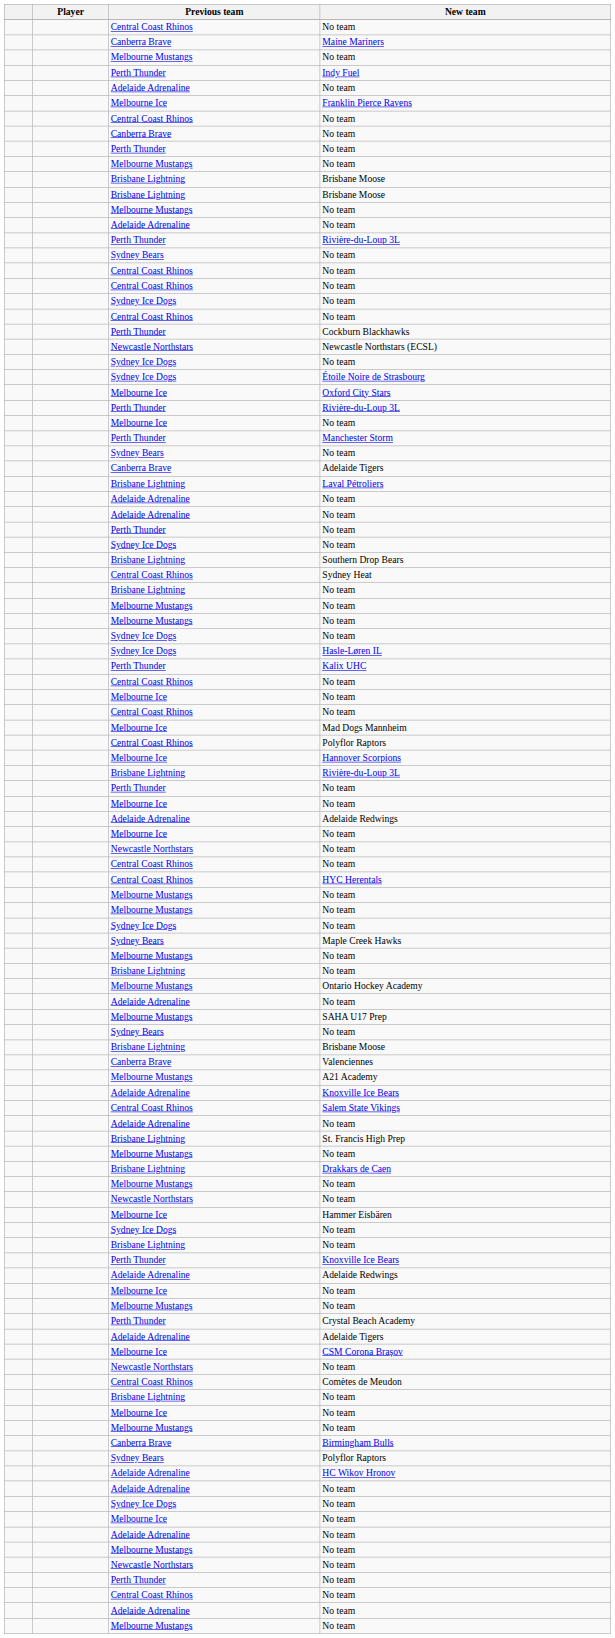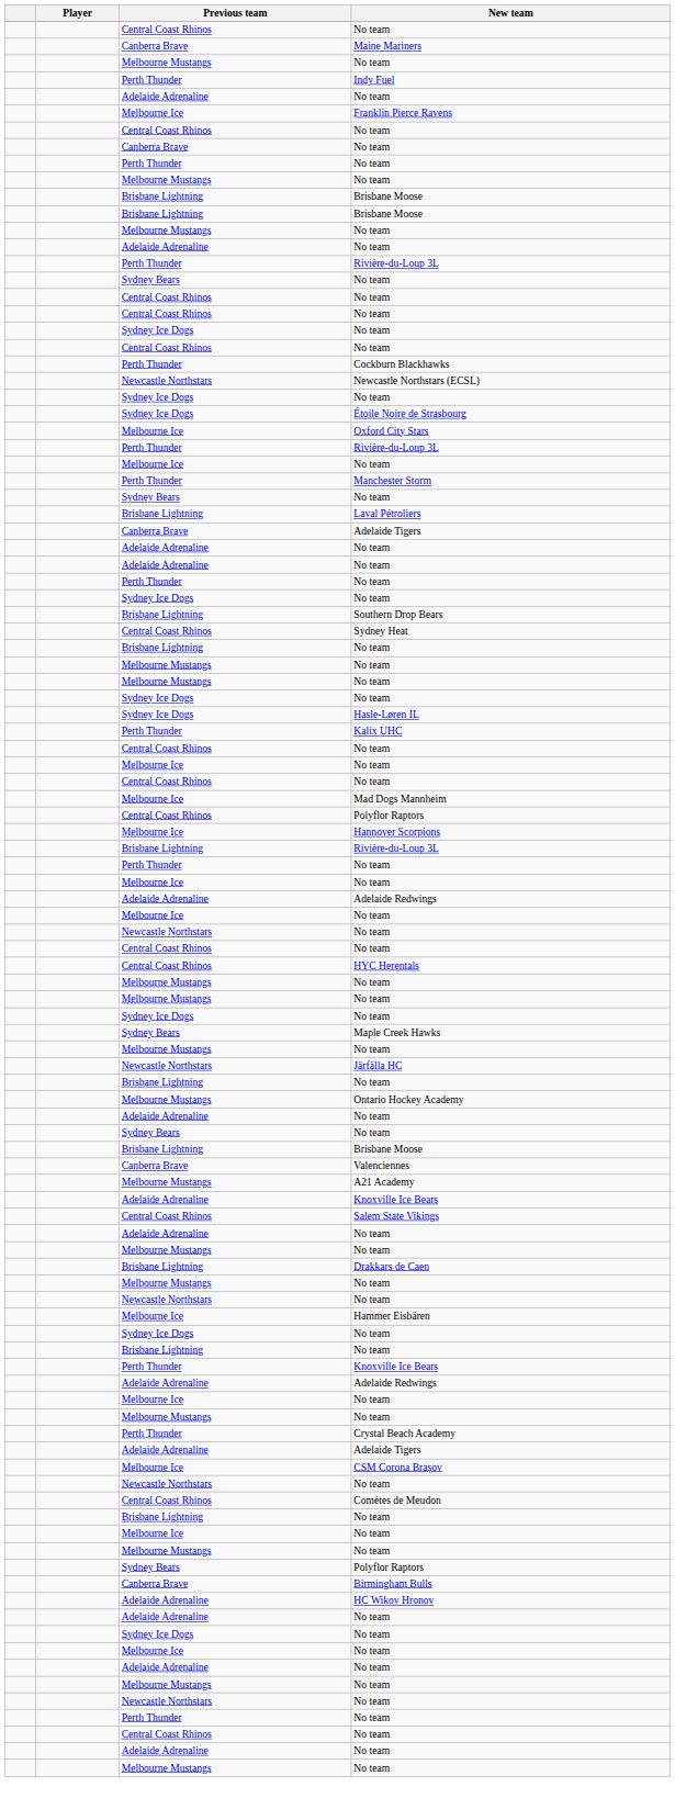rows swapped: Laval Pétroliers <-> Canberra Brave / Adelaide Tigers
+ row: Newcastle Northstars | Järfälla HC
- row: Melbourne Mustangs | SAHA U17 Prep
- row: Brisbane Lightning | St. Francis High Prep
rows swapped: Sydney Bears / Polyflor Raptors <-> Birmingham Bulls
